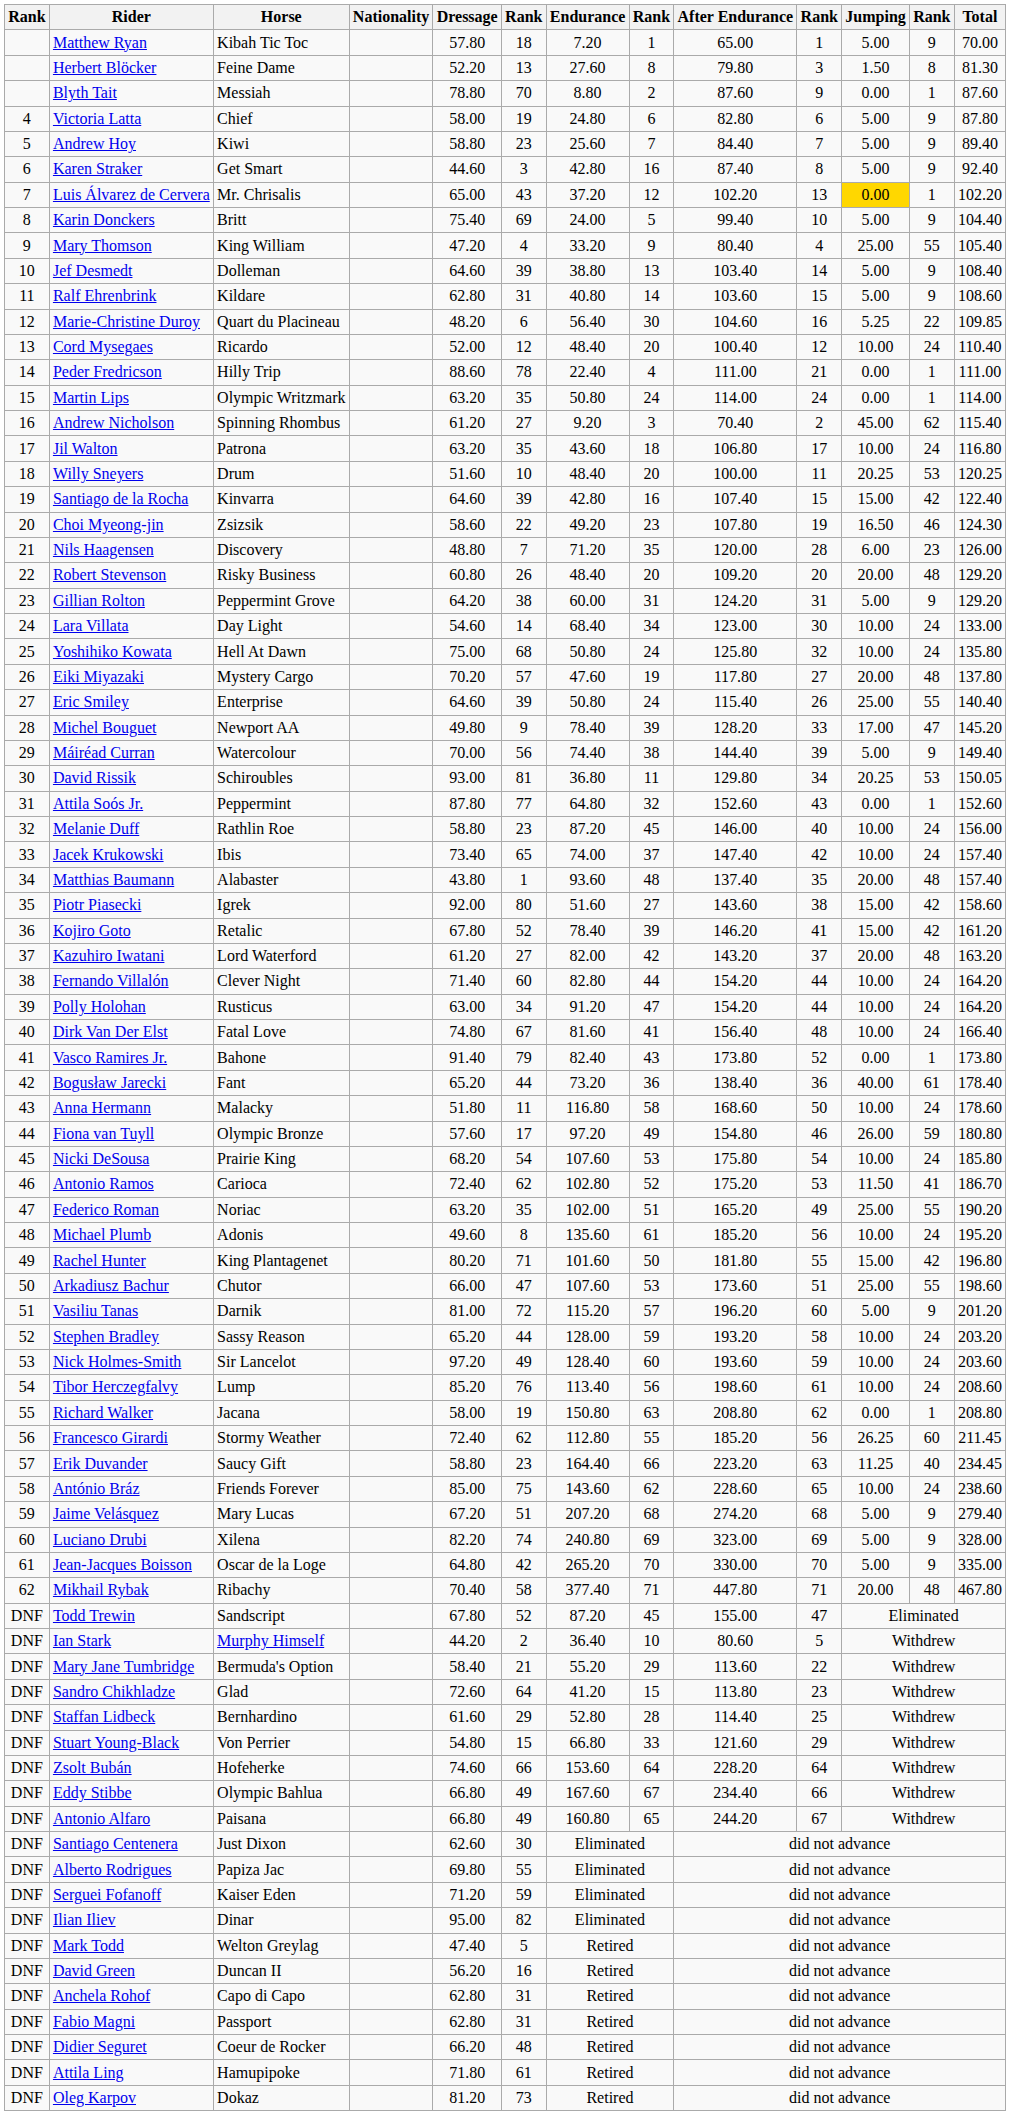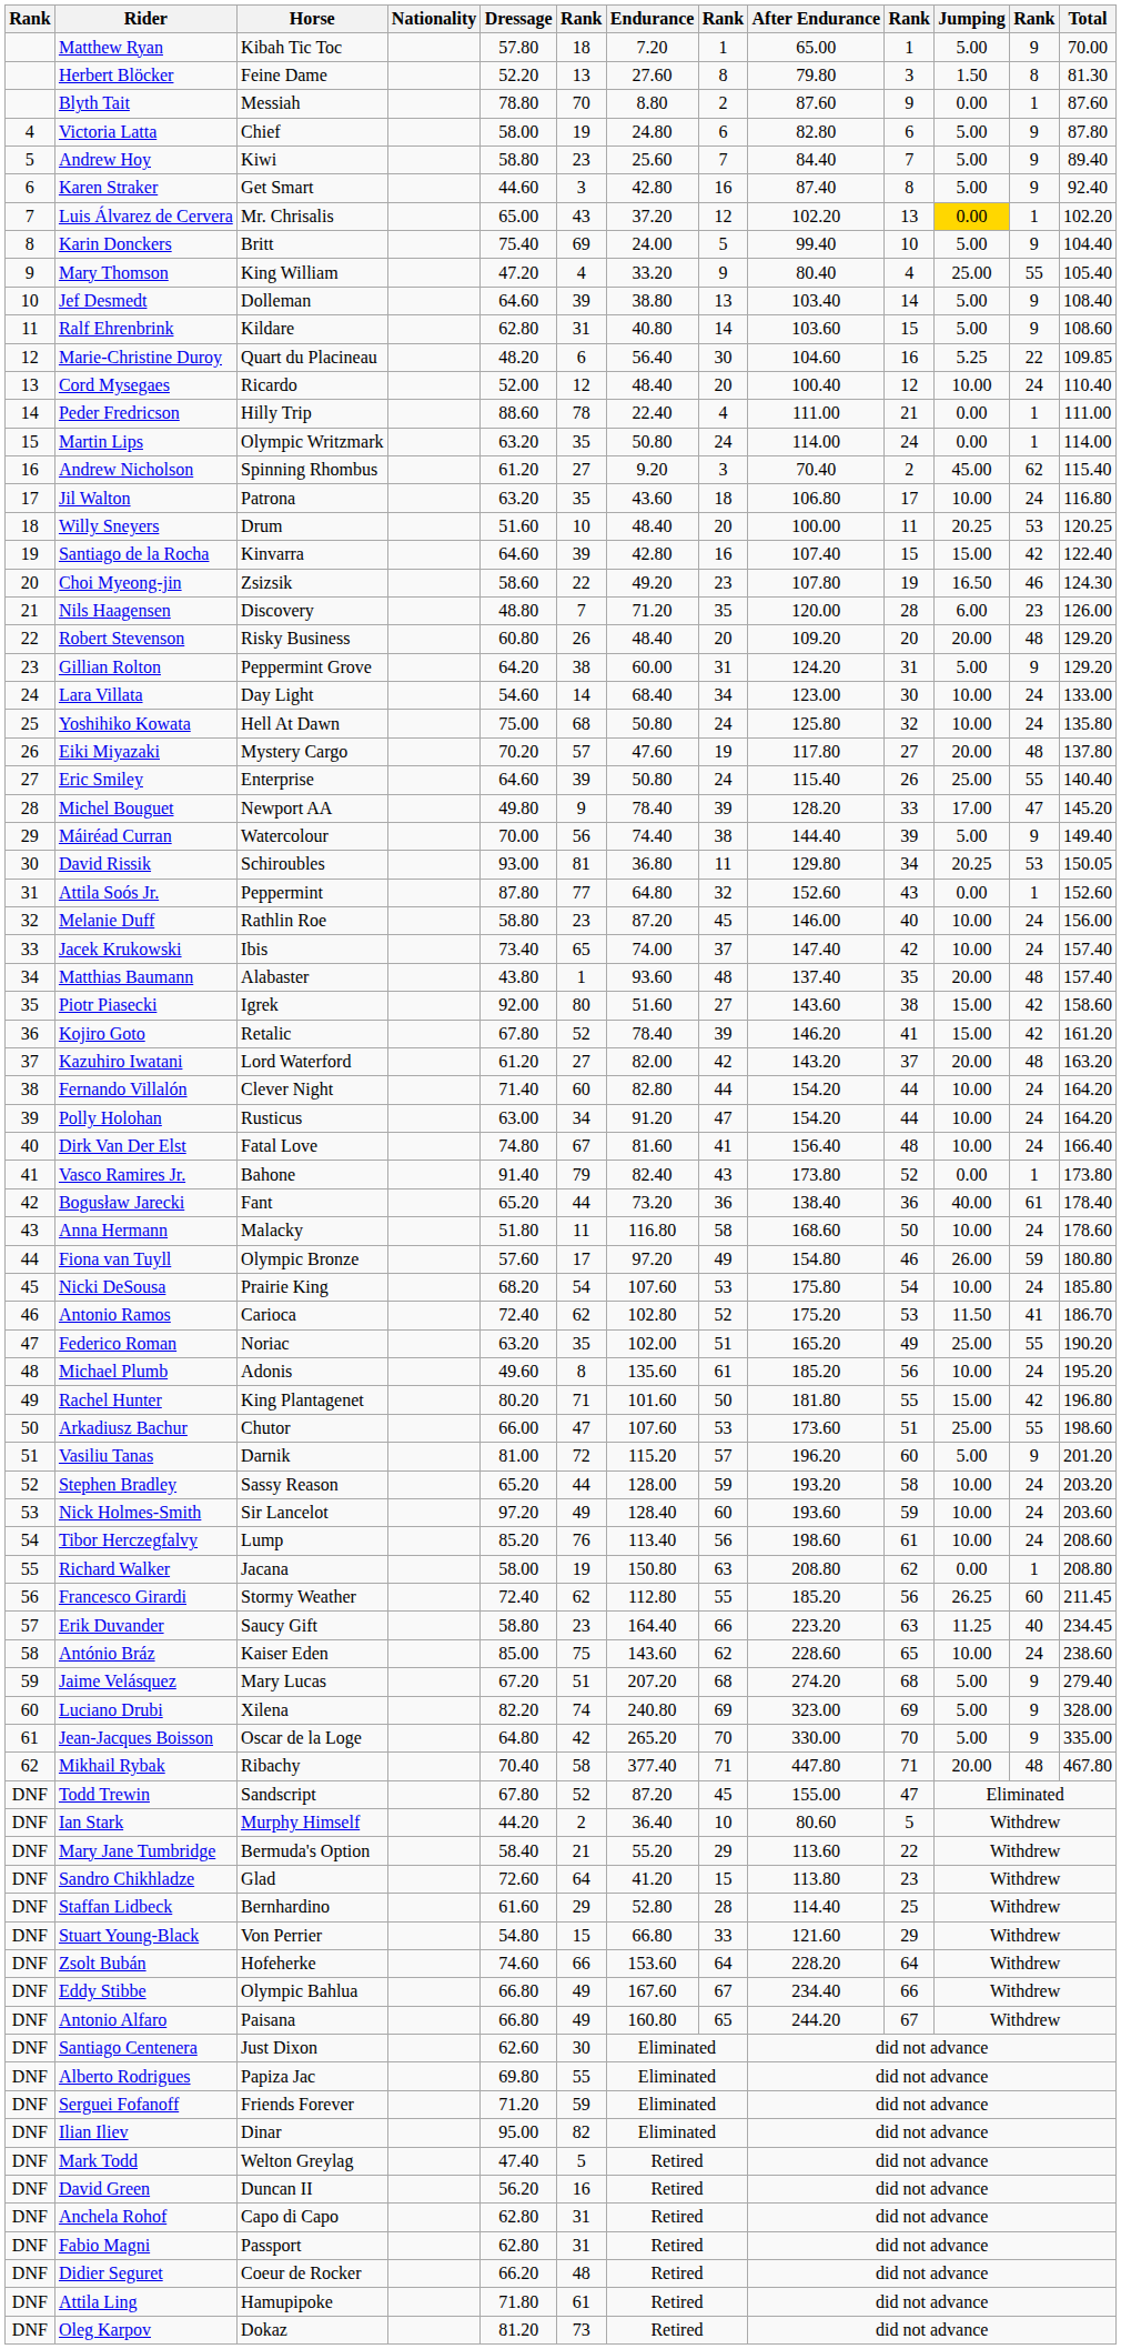António Bráz | Horse: Friends Forever -> Kaiser Eden
Serguei Fofanoff | Horse: Kaiser Eden -> Friends Forever
